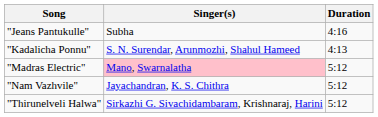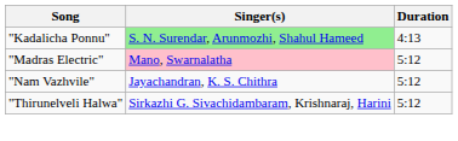- row: "Jeans Pantukulle" | Subha | 4:16
"Kadalicha Ponnu" | Singer(s): no background -> lightgreen background
